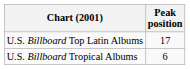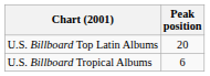U.S. Billboard Top Latin Albums | Peak position: 17 -> 20
